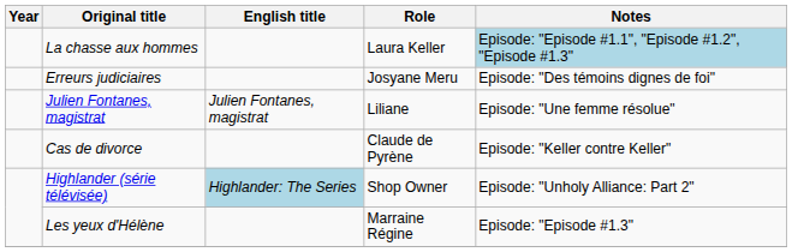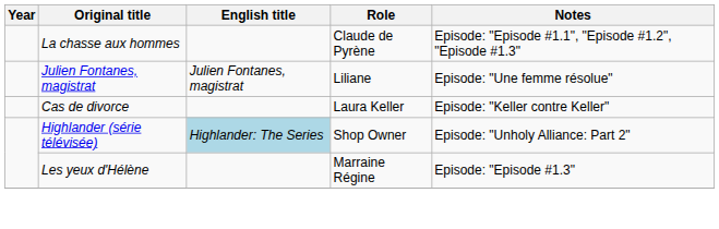La chasse aux hommes | Role: Laura Keller -> Claude de Pyrène
La chasse aux hommes | Notes: lightblue background -> no background
- row: Erreurs judiciaires | Josyane Meru | Episode: "Des témoins dignes de foi"
Cas de divorce | Role: Claude de Pyrène -> Laura Keller
